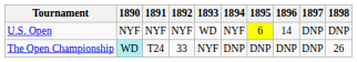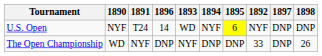columns swapped: 1892 <-> 1896
U.S. Open | 1891: NYF -> T24
The Open Championship | 1890: paleturquoise background -> no background
The Open Championship | 1891: T24 -> NYF
